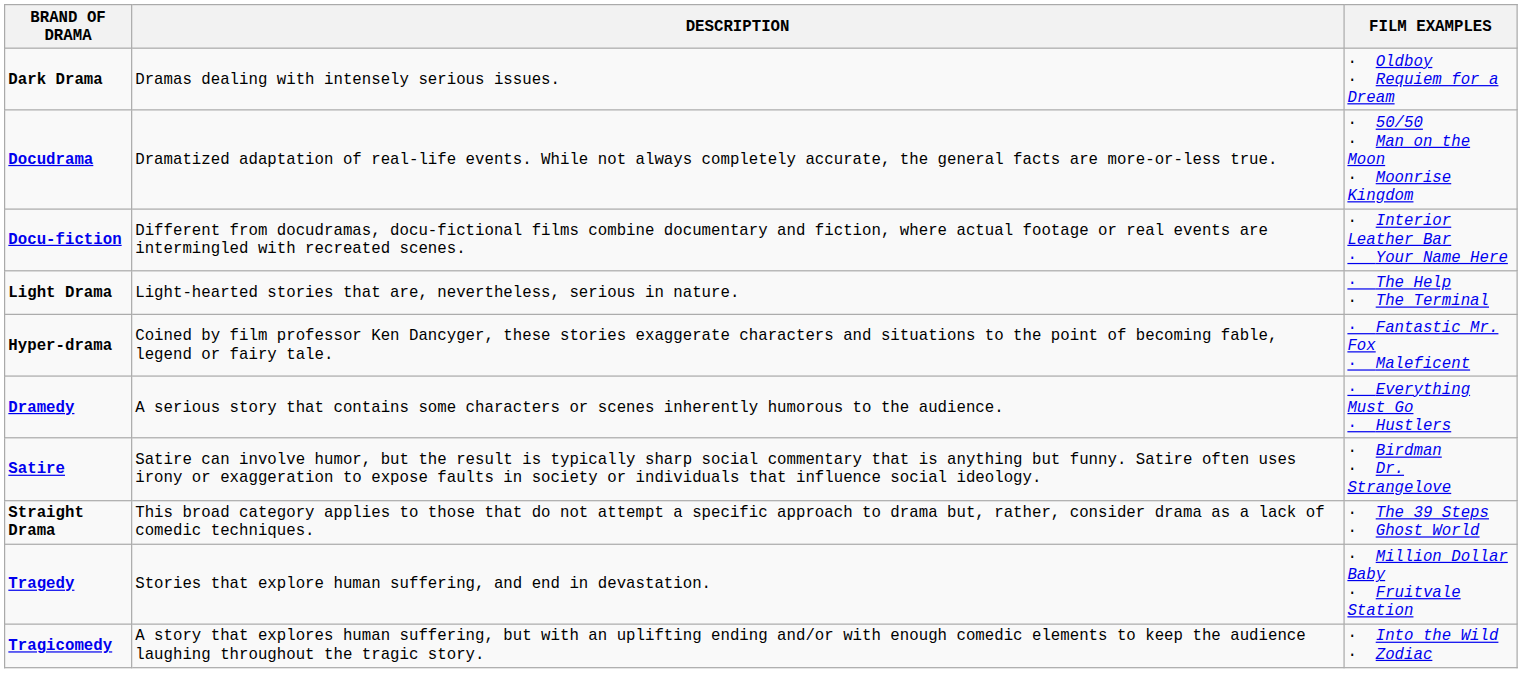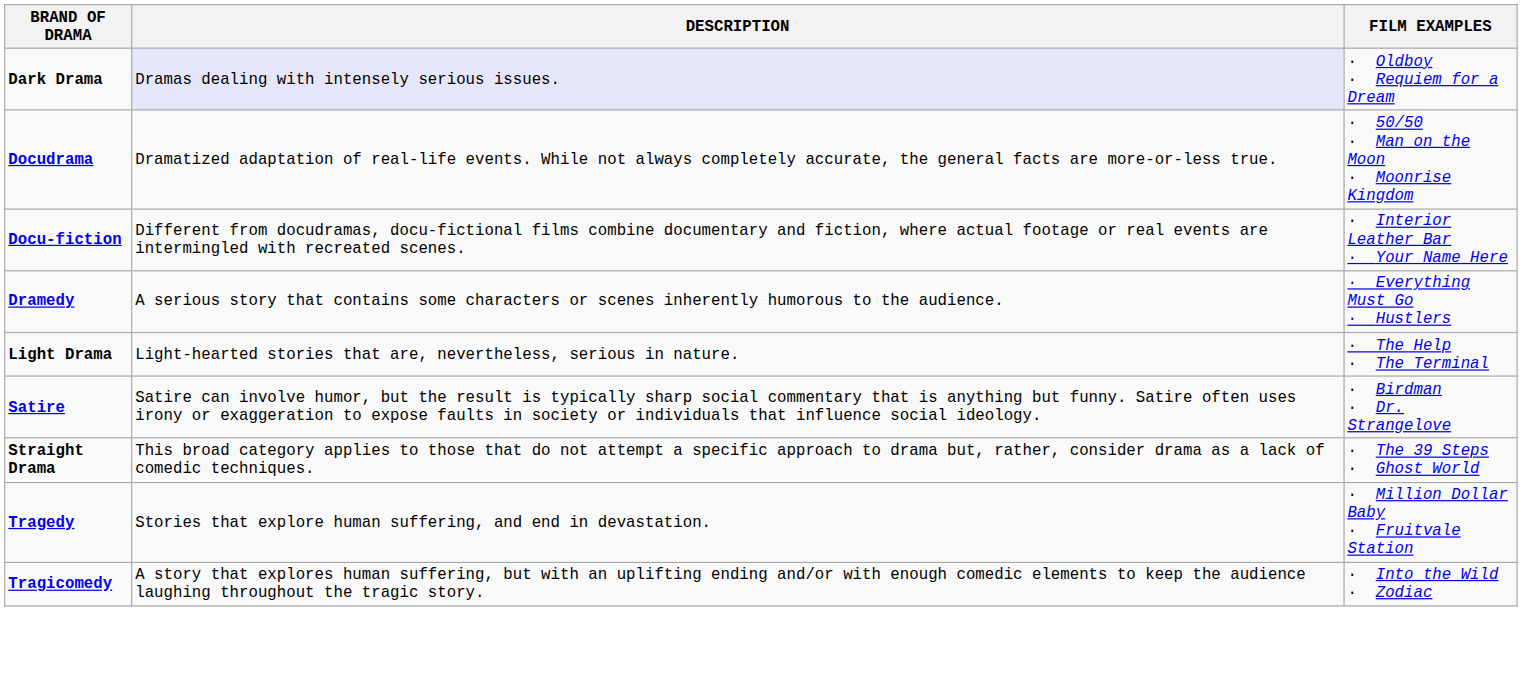Dark Drama | DESCRIPTION: no background -> lavender background
rows swapped: Dramedy <-> Light Drama
- row: Hyper-drama | Coined by film professor Ken Dancyger, these stories exaggerate characters and situations to the point of becoming fable, legend or fairy tale. | · Fantastic Mr. Fox · Maleficent
